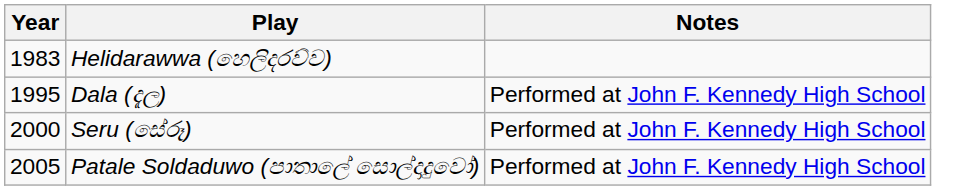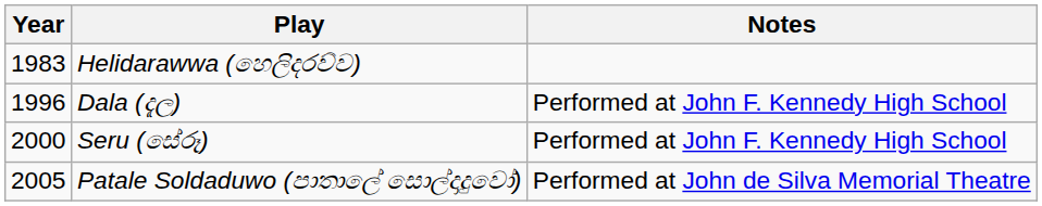Dala (දැල) | Year: 1995 -> 1996
Patale Soldaduwo (පාතාලේ සොල්දාදුවෝ) | Notes: Performed at John F. Kennedy High School -> Performed at John de Silva Memorial Theatre
